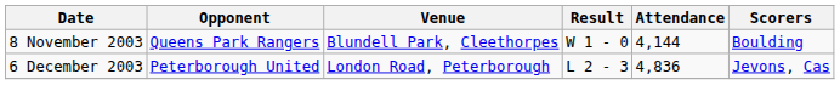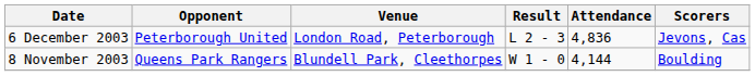rows swapped: 8 November 2003 <-> 6 December 2003
